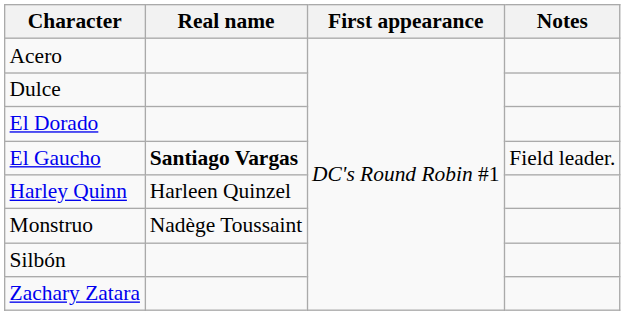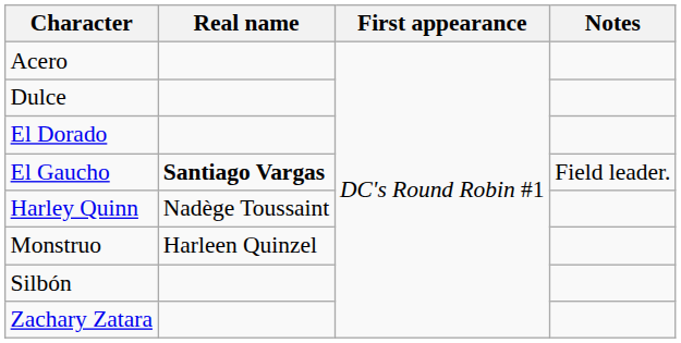Harley Quinn | Real name: Harleen Quinzel -> Nadège Toussaint
Monstruo | Real name: Nadège Toussaint -> Harleen Quinzel
